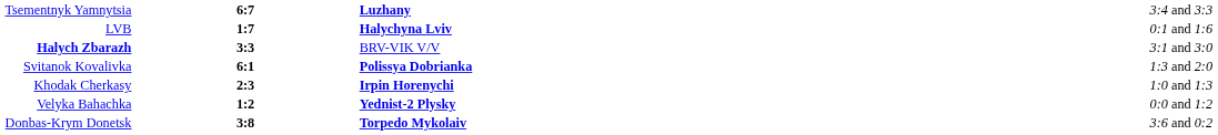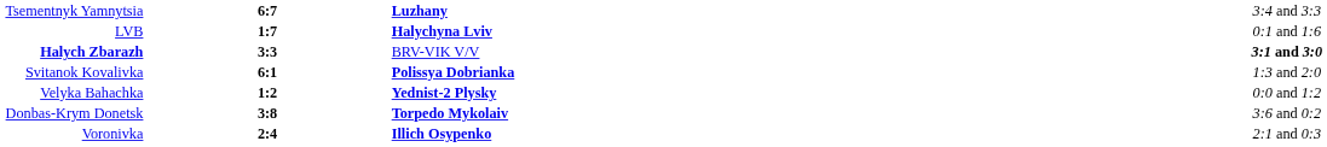Halych Zbarazh | column 4: normal -> bold
- row: Khodak Cherkasy | 2:3 | Irpin Horenychi | 1:0 and 1:3
+ row: Voronivka | 2:4 | Illich Osypenko | 2:1 and 0:3
